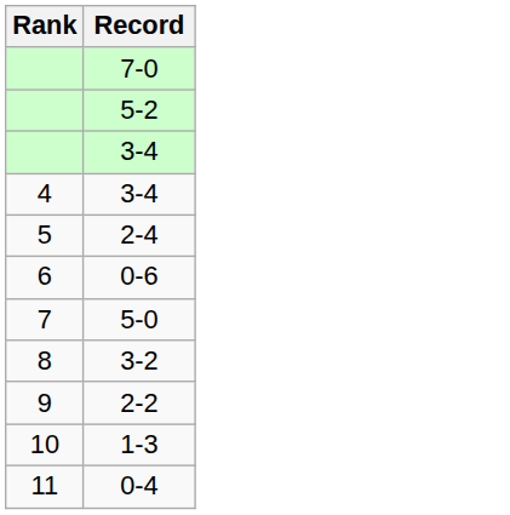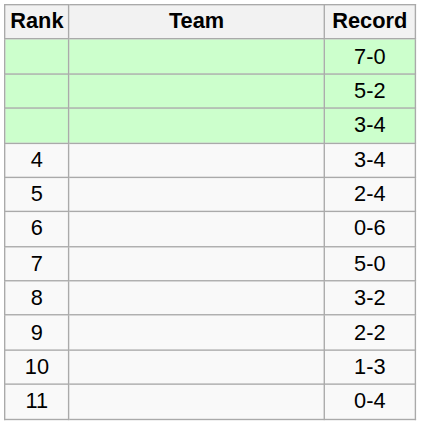+ column: Team
